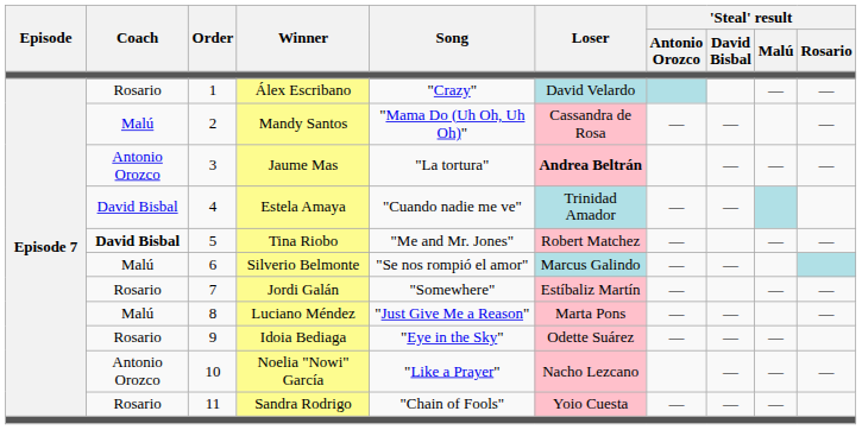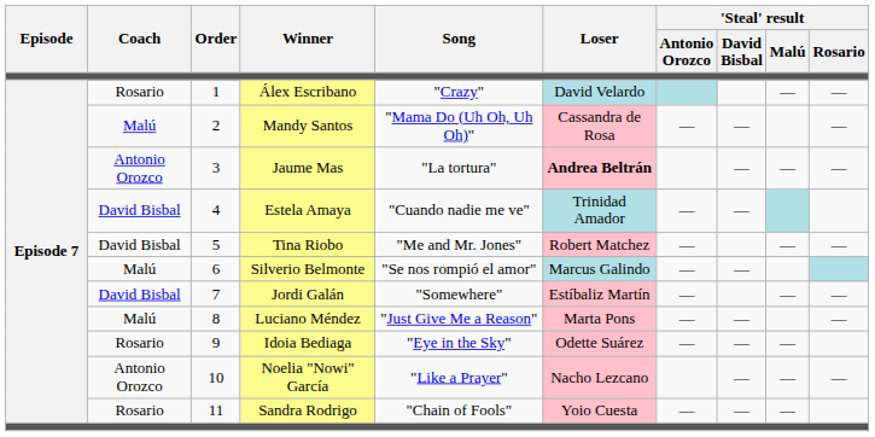Tina Riobo | Coach: bold -> normal
Jordi Galán | Coach: Rosario -> David Bisbal
